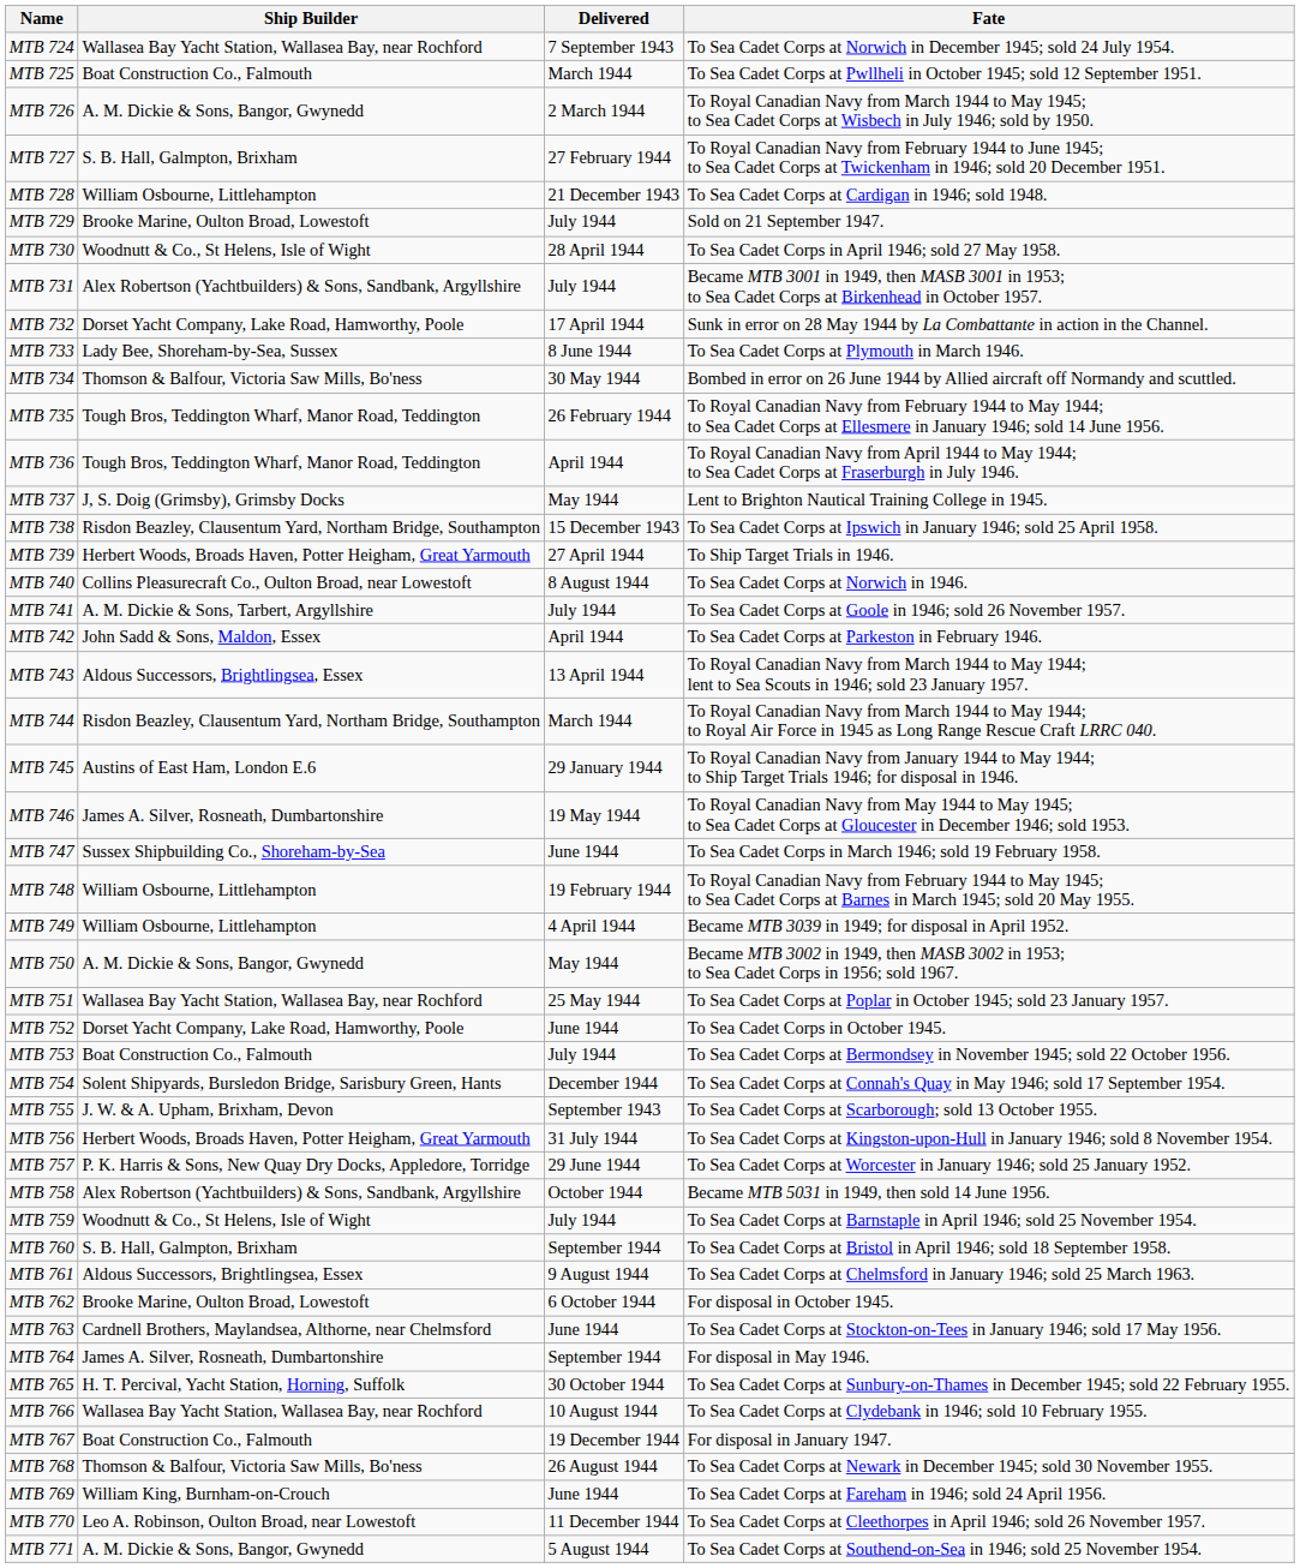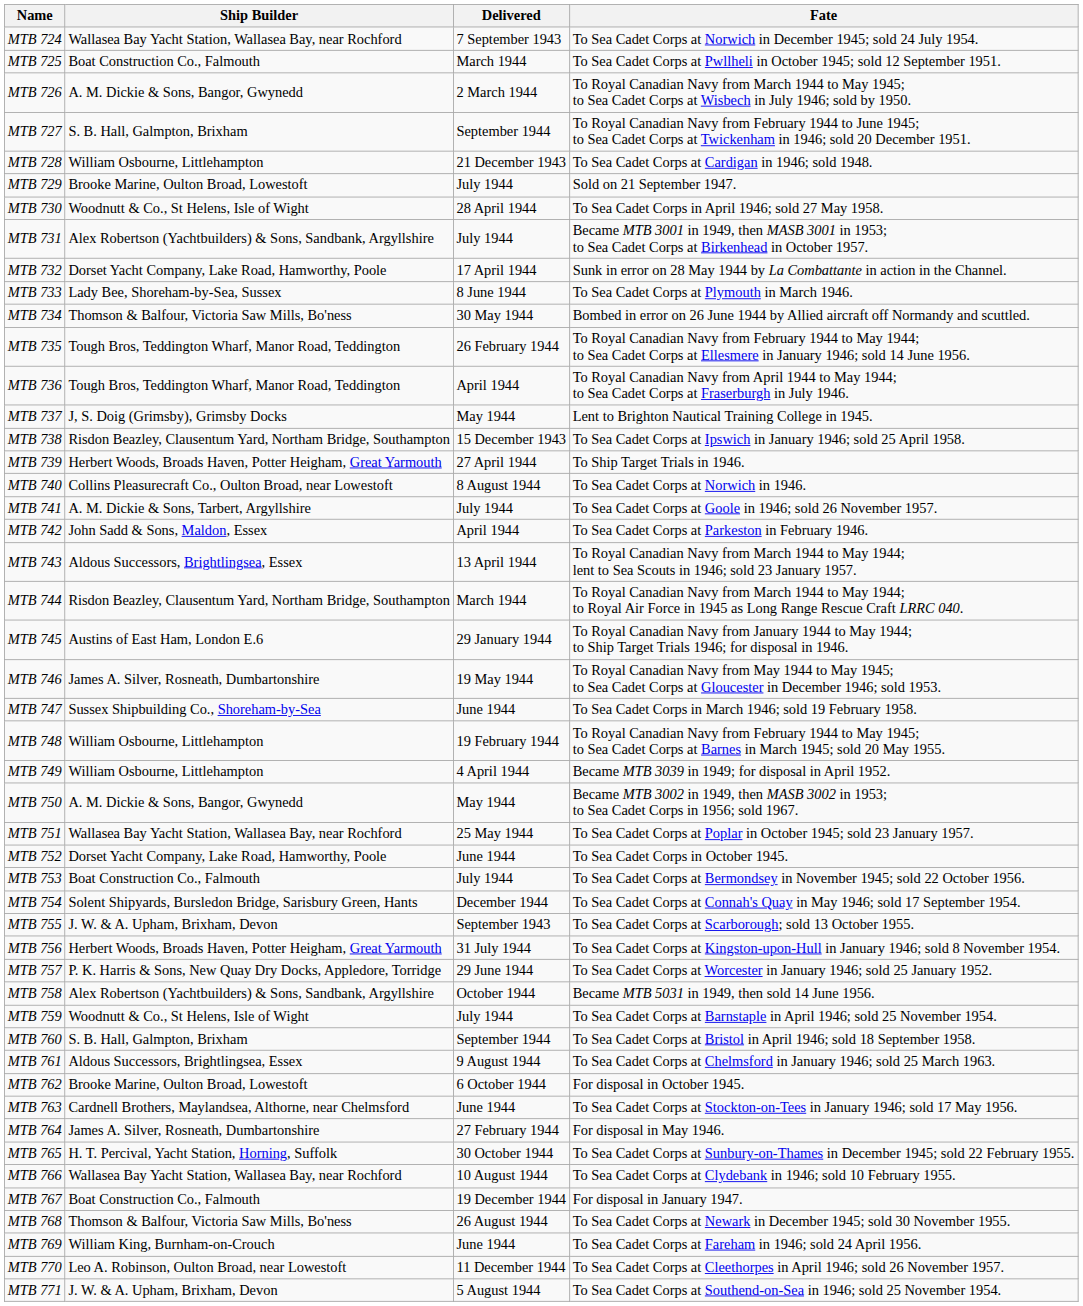MTB 727 | Delivered: 27 February 1944 -> September 1944
MTB 764 | Delivered: September 1944 -> 27 February 1944
MTB 771 | Ship Builder: A. M. Dickie & Sons, Bangor, Gwynedd -> J. W. & A. Upham, Brixham, Devon
